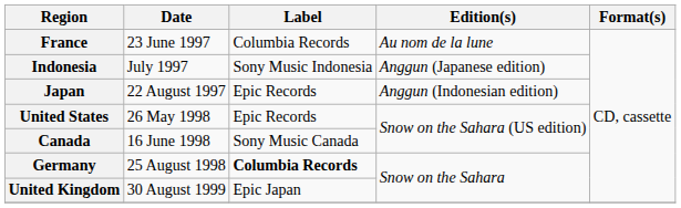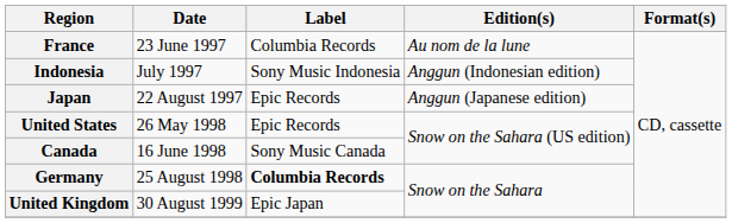Indonesia | Edition(s): Anggun (Japanese edition) -> Anggun (Indonesian edition)
Japan | Edition(s): Anggun (Indonesian edition) -> Anggun (Japanese edition)
